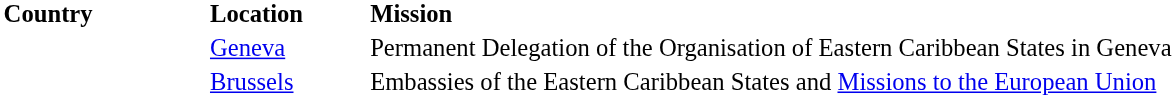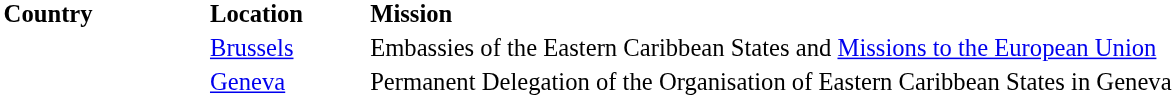rows swapped: Brussels <-> Geneva
